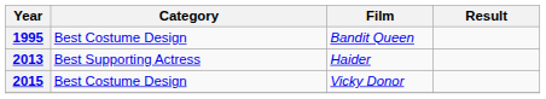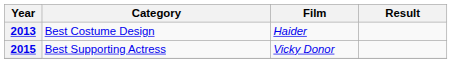- row: 1995 | Best Costume Design | Bandit Queen
2013 | Category: Best Supporting Actress -> Best Costume Design
2015 | Category: Best Costume Design -> Best Supporting Actress
